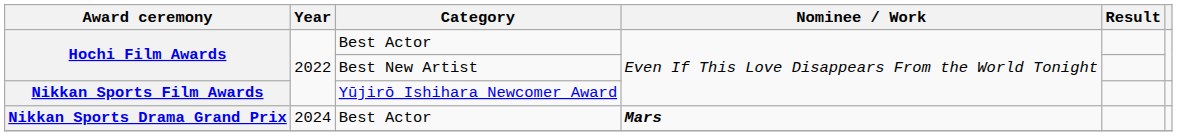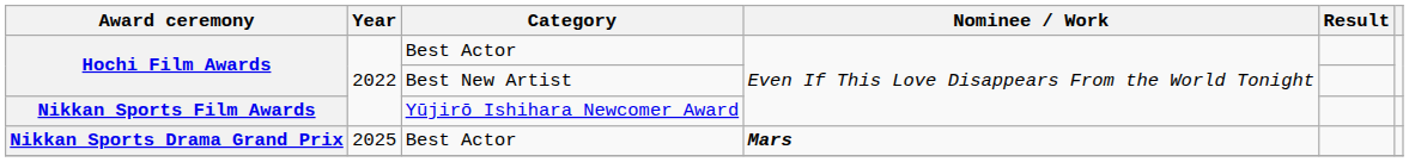Nikkan Sports Drama Grand Prix | Year: 2024 -> 2025
